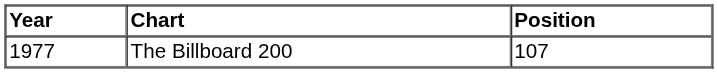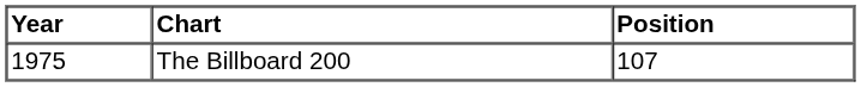The Billboard 200 | Year: 1977 -> 1975
